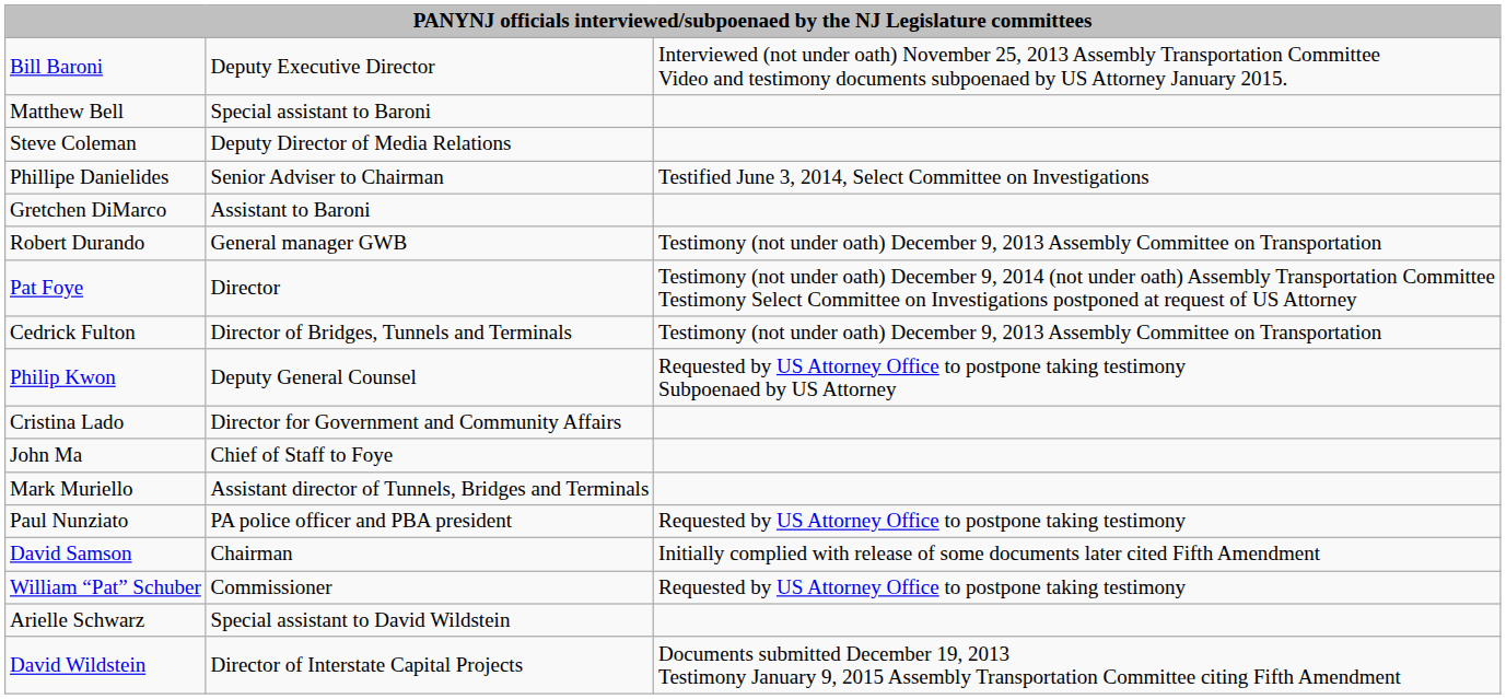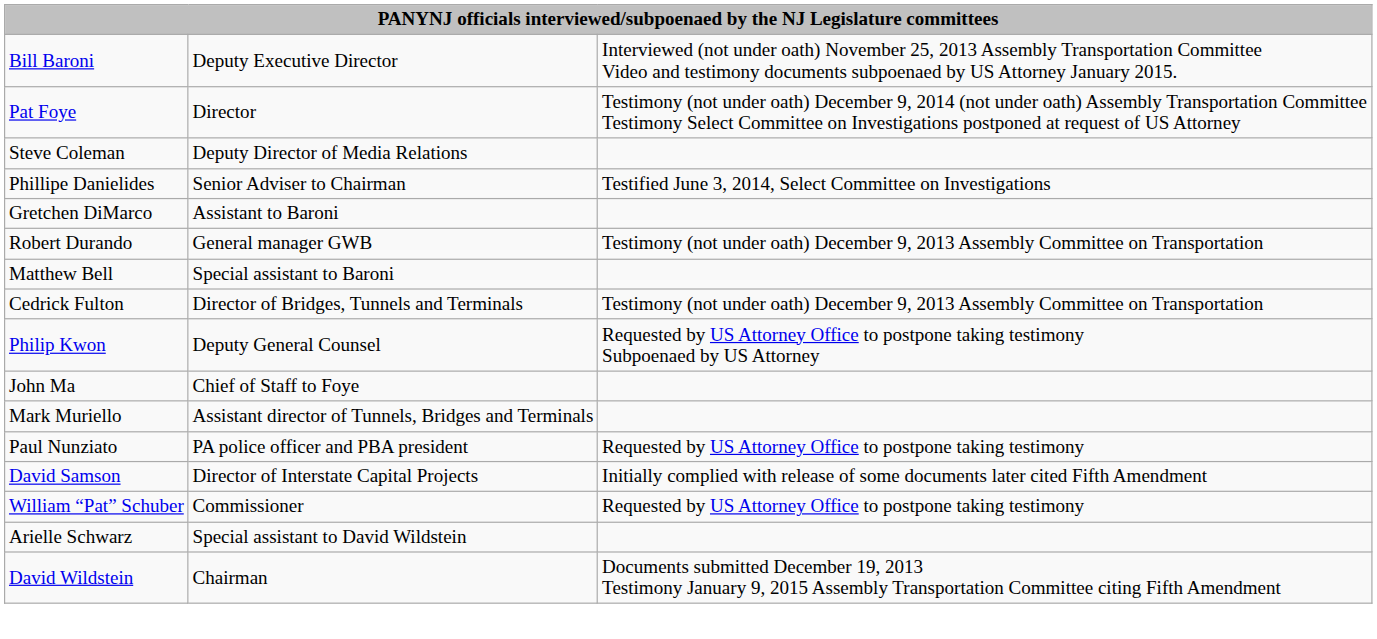rows swapped: Matthew Bell <-> Pat Foye
- row: Cristina Lado | Director for Government and Community Affairs
David Samson | column 2: Chairman -> Director of Interstate Capital Projects
David Wildstein | column 2: Director of Interstate Capital Projects -> Chairman
